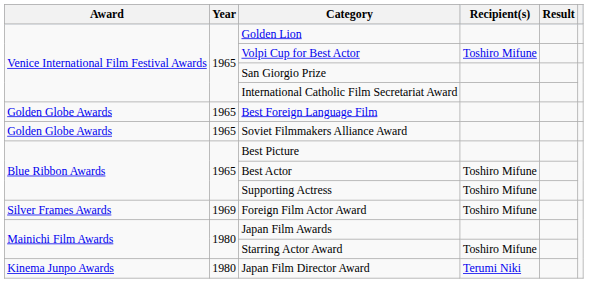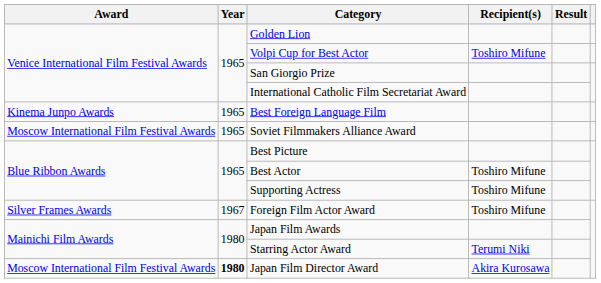Best Foreign Language Film | Award: Golden Globe Awards -> Kinema Junpo Awards
Soviet Filmmakers Alliance Award | Award: Golden Globe Awards -> Moscow International Film Festival Awards
Foreign Film Actor Award | Year: 1969 -> 1967
Starring Actor Award | Recipient(s): Toshiro Mifune -> Terumi Niki
Japan Film Director Award | Award: Kinema Junpo Awards -> Moscow International Film Festival Awards
Japan Film Director Award | Year: normal -> bold
Japan Film Director Award | Recipient(s): Terumi Niki -> Akira Kurosawa
